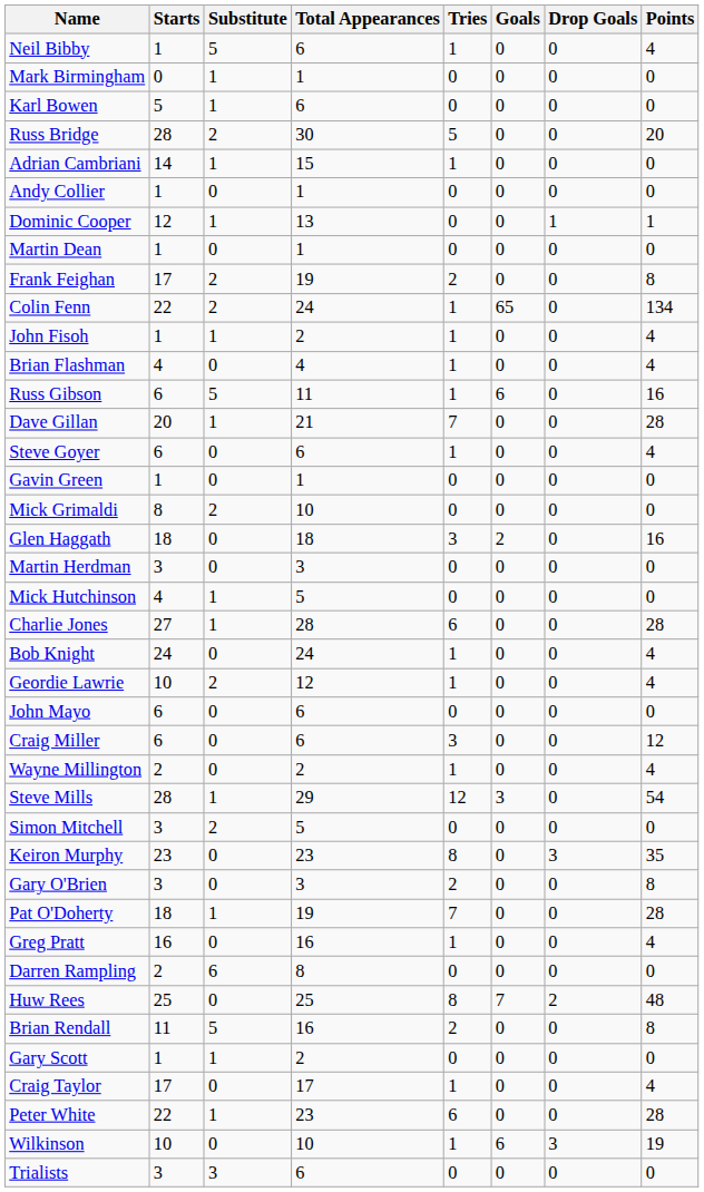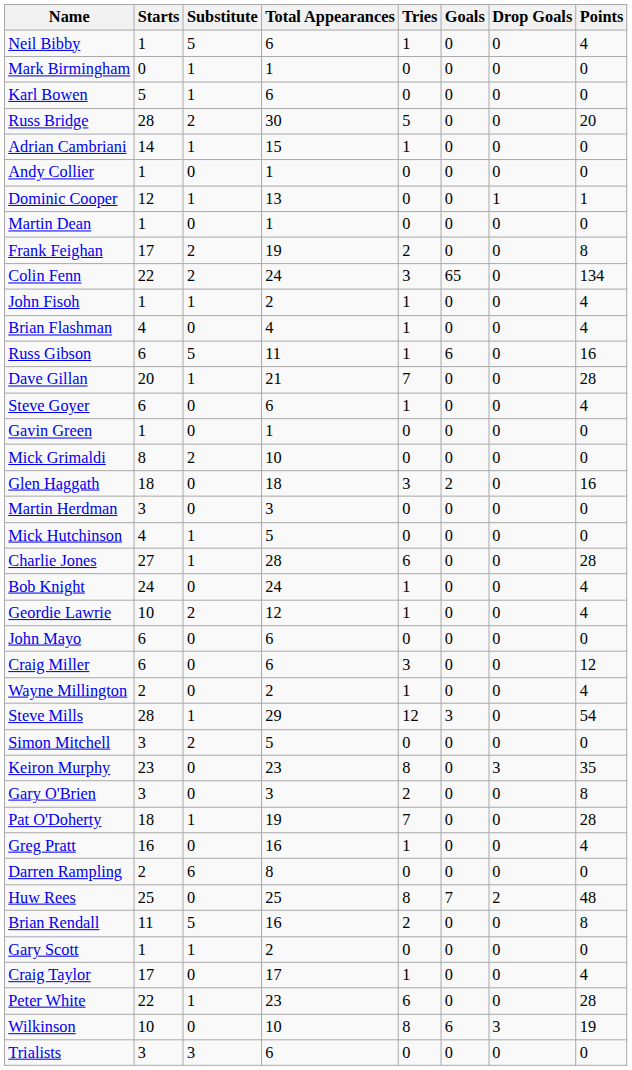Colin Fenn | Tries: 1 -> 3
Wilkinson | Tries: 1 -> 8
